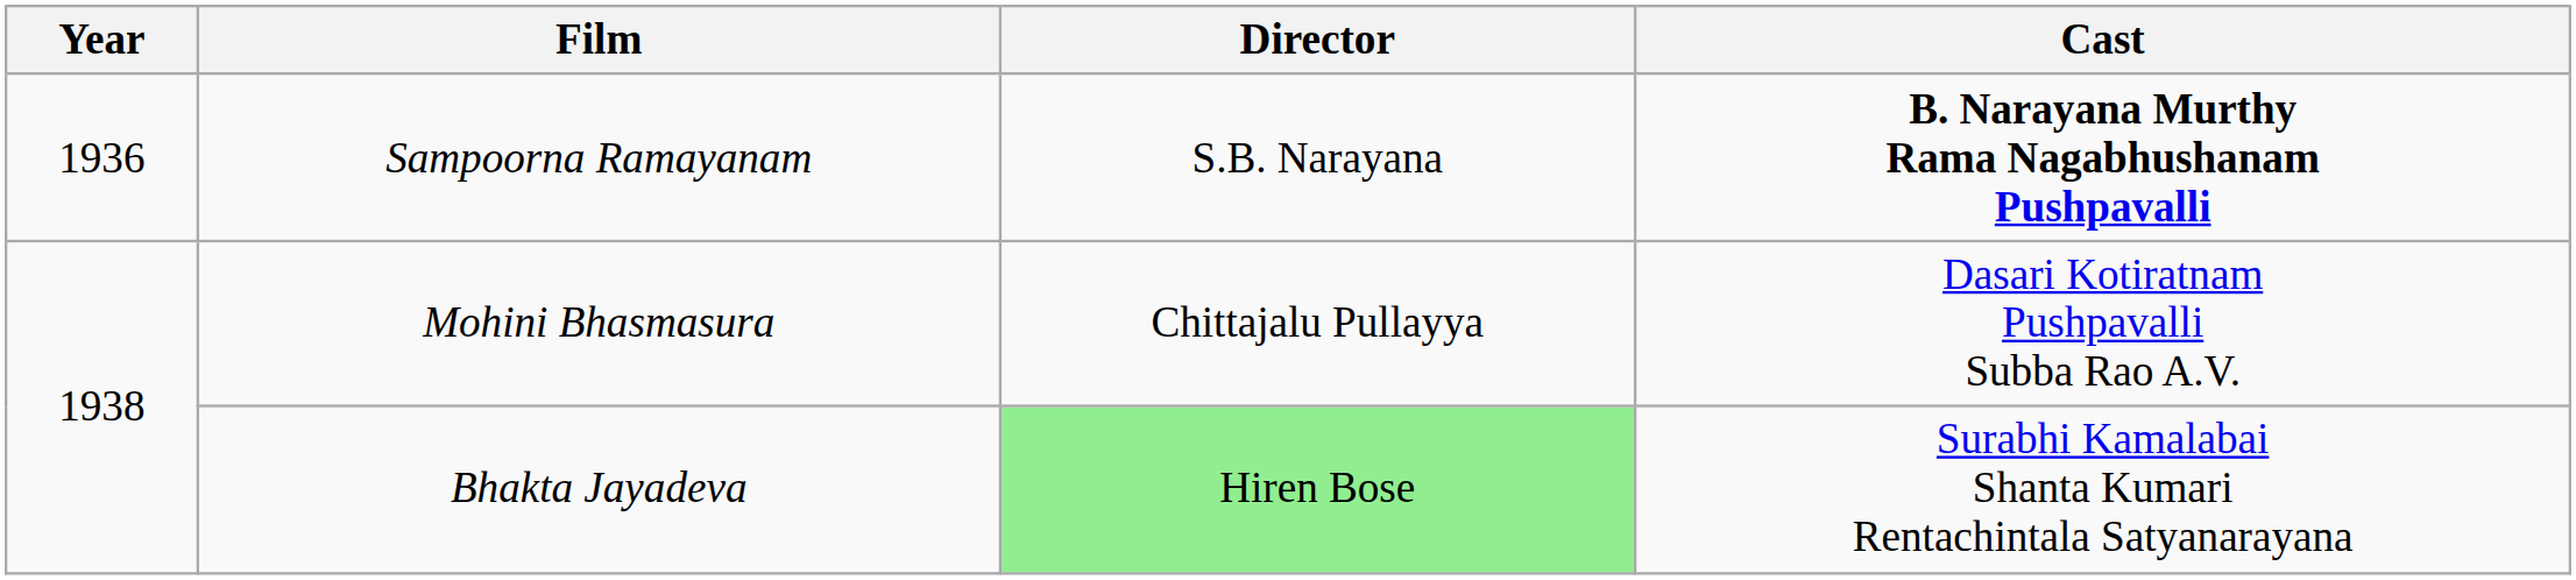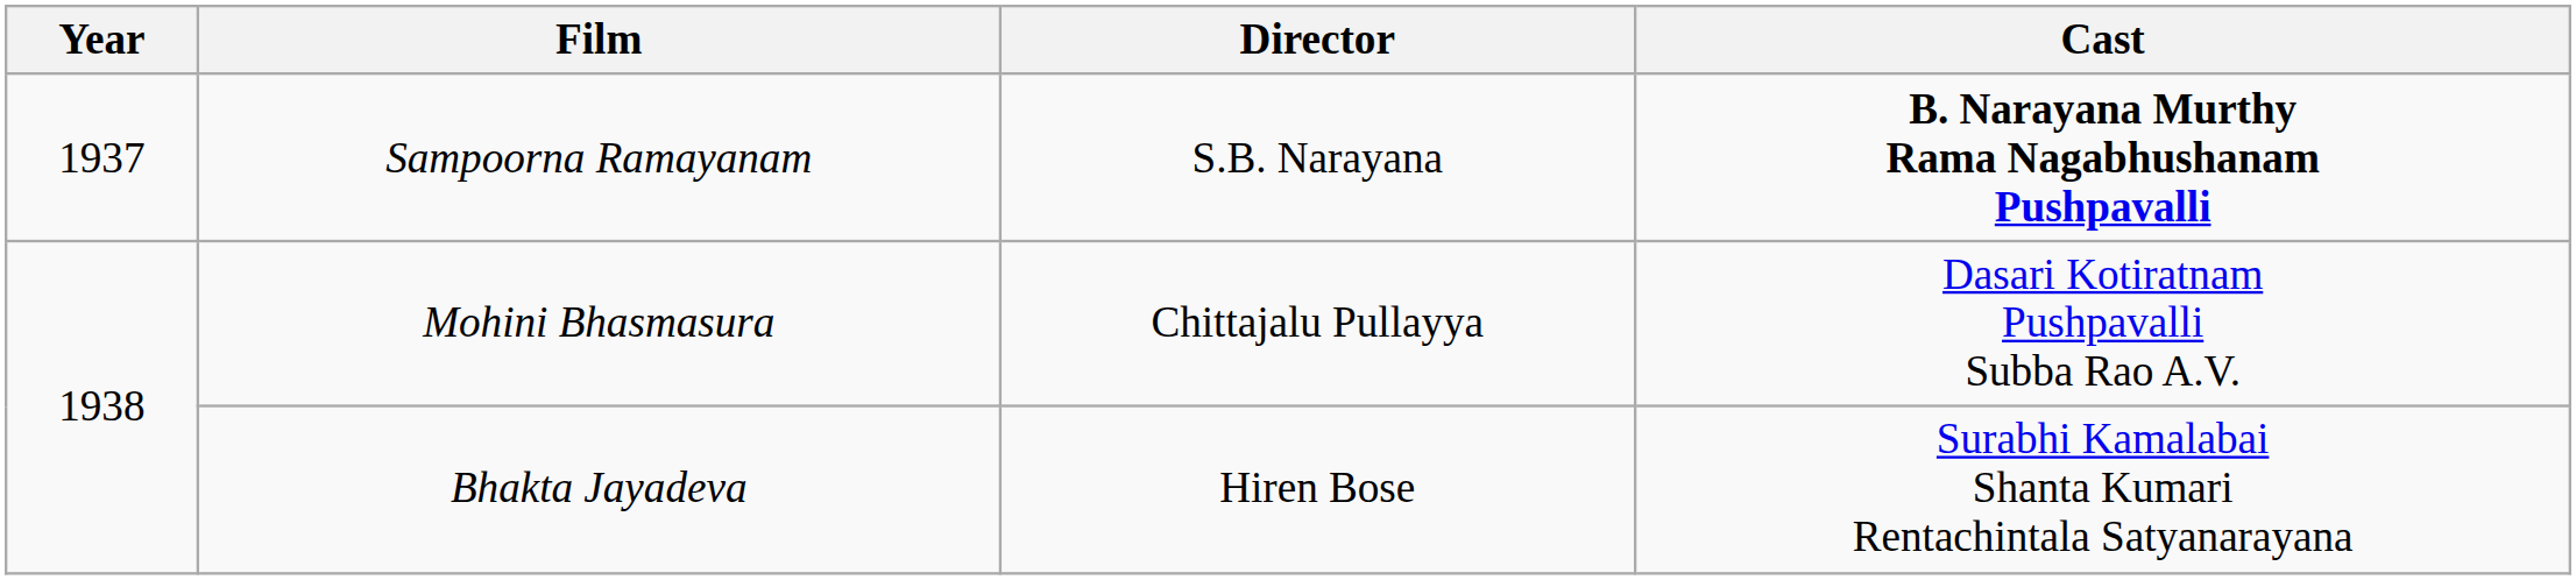Sampoorna Ramayanam | Year: 1936 -> 1937
Bhakta Jayadeva | Director: lightgreen background -> no background
